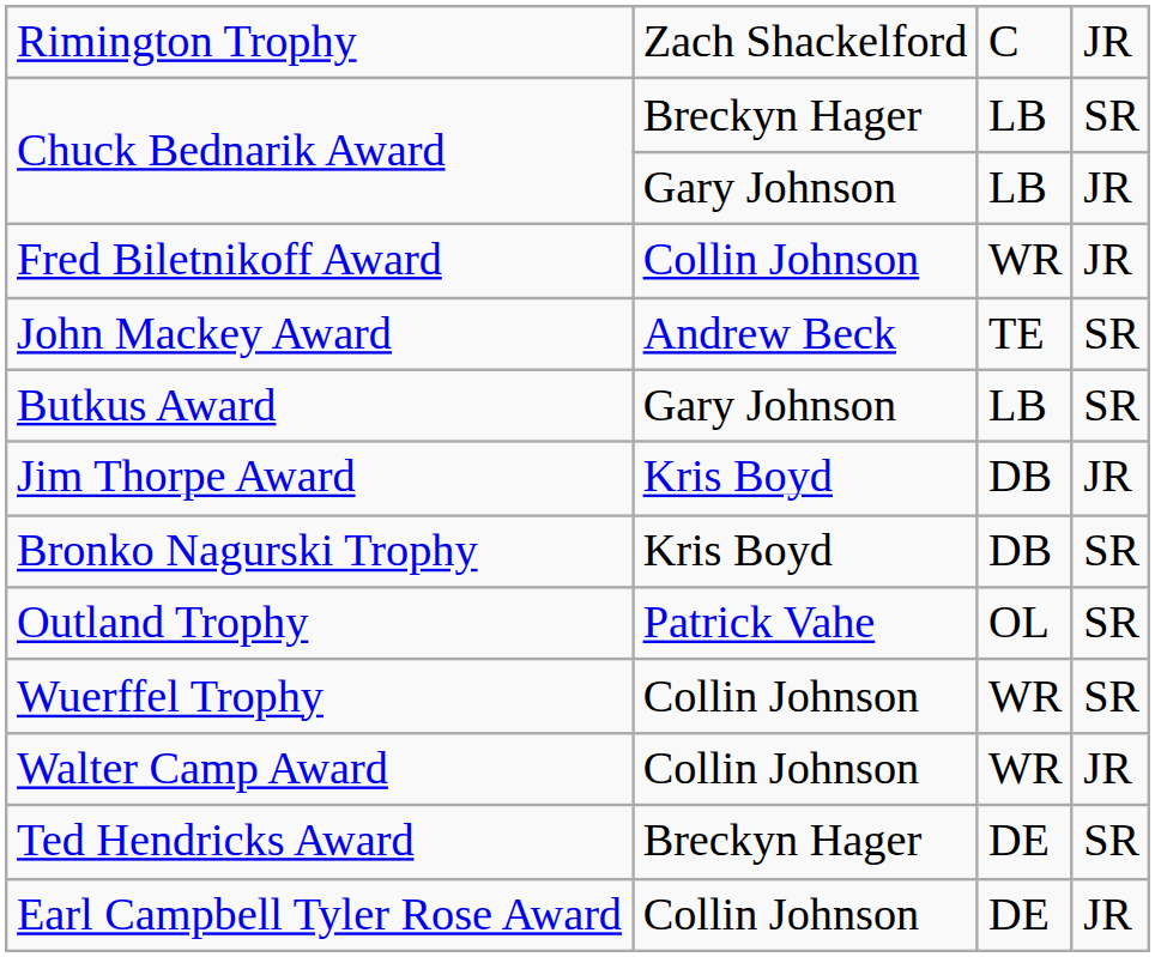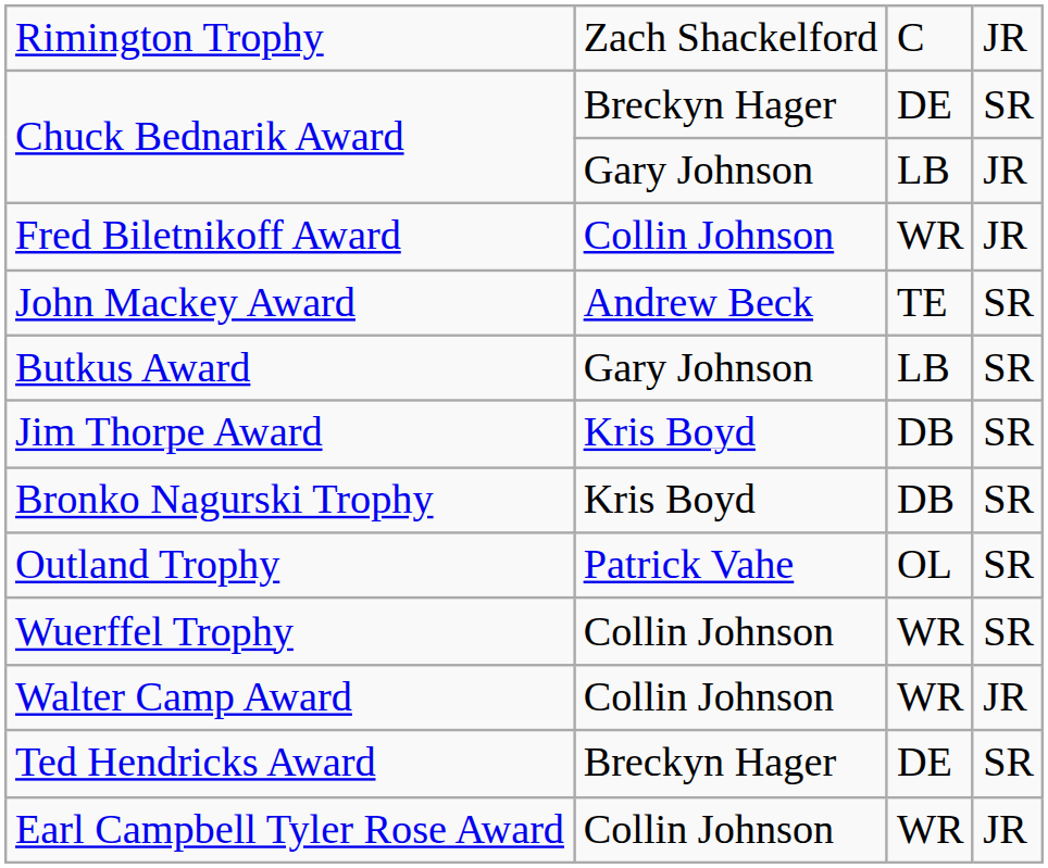Chuck Bednarik Award / Breckyn Hager | column 3: LB -> DE
Jim Thorpe Award | column 4: JR -> SR
Earl Campbell Tyler Rose Award | column 3: DE -> WR
